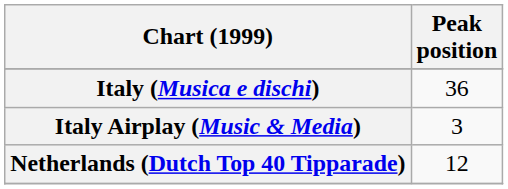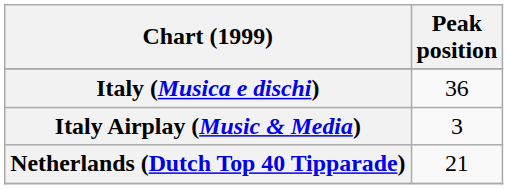Netherlands (Dutch Top 40 Tipparade) | Peak position: 12 -> 21
